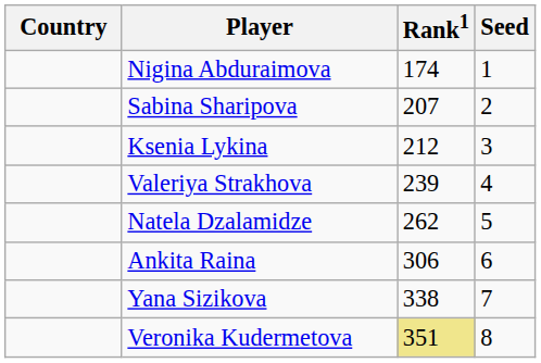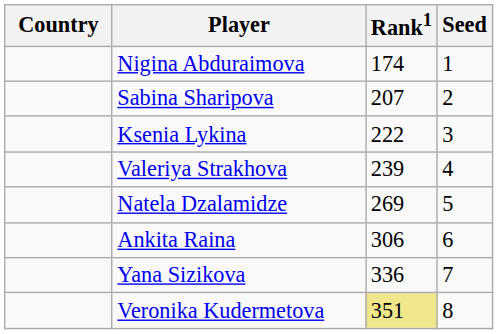Ksenia Lykina | Rank1: 212 -> 222
Natela Dzalamidze | Rank1: 262 -> 269
Yana Sizikova | Rank1: 338 -> 336
